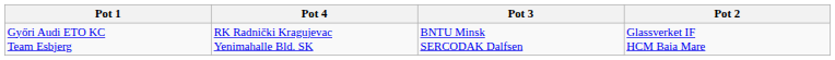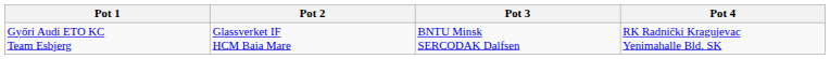columns swapped: Pot 2 <-> Pot 4
